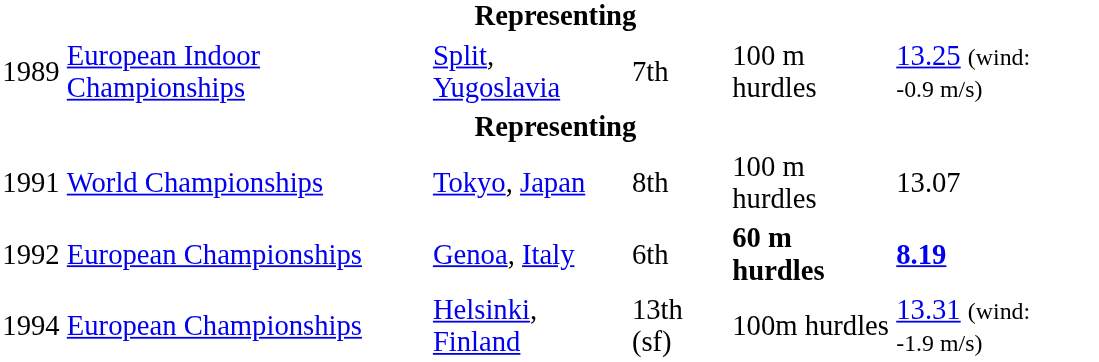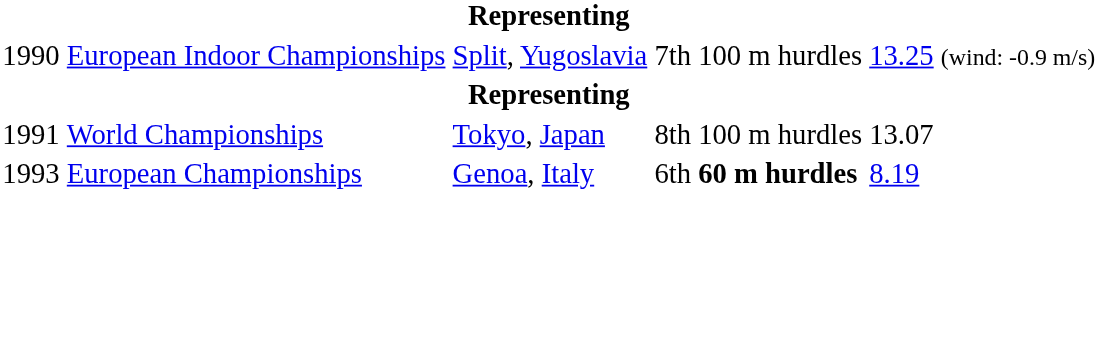Split, Yugoslavia | column 1: 1989 -> 1990
Genoa, Italy | column 1: 1992 -> 1993
Genoa, Italy | column 6: bold -> normal
- row: 1994 | European Championships | Helsinki, Finland | 13th (sf) | 100m hurdles | 13.31 (wind: -1.9 m/s)
